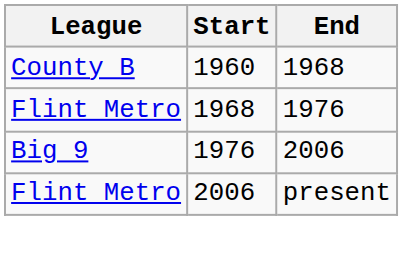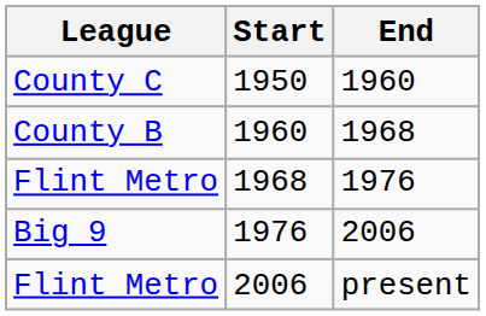+ row: County C | 1950 | 1960
